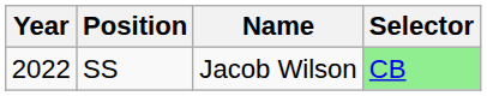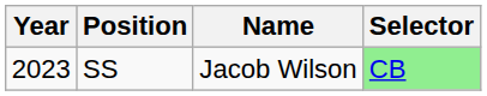SS | Year: 2022 -> 2023
